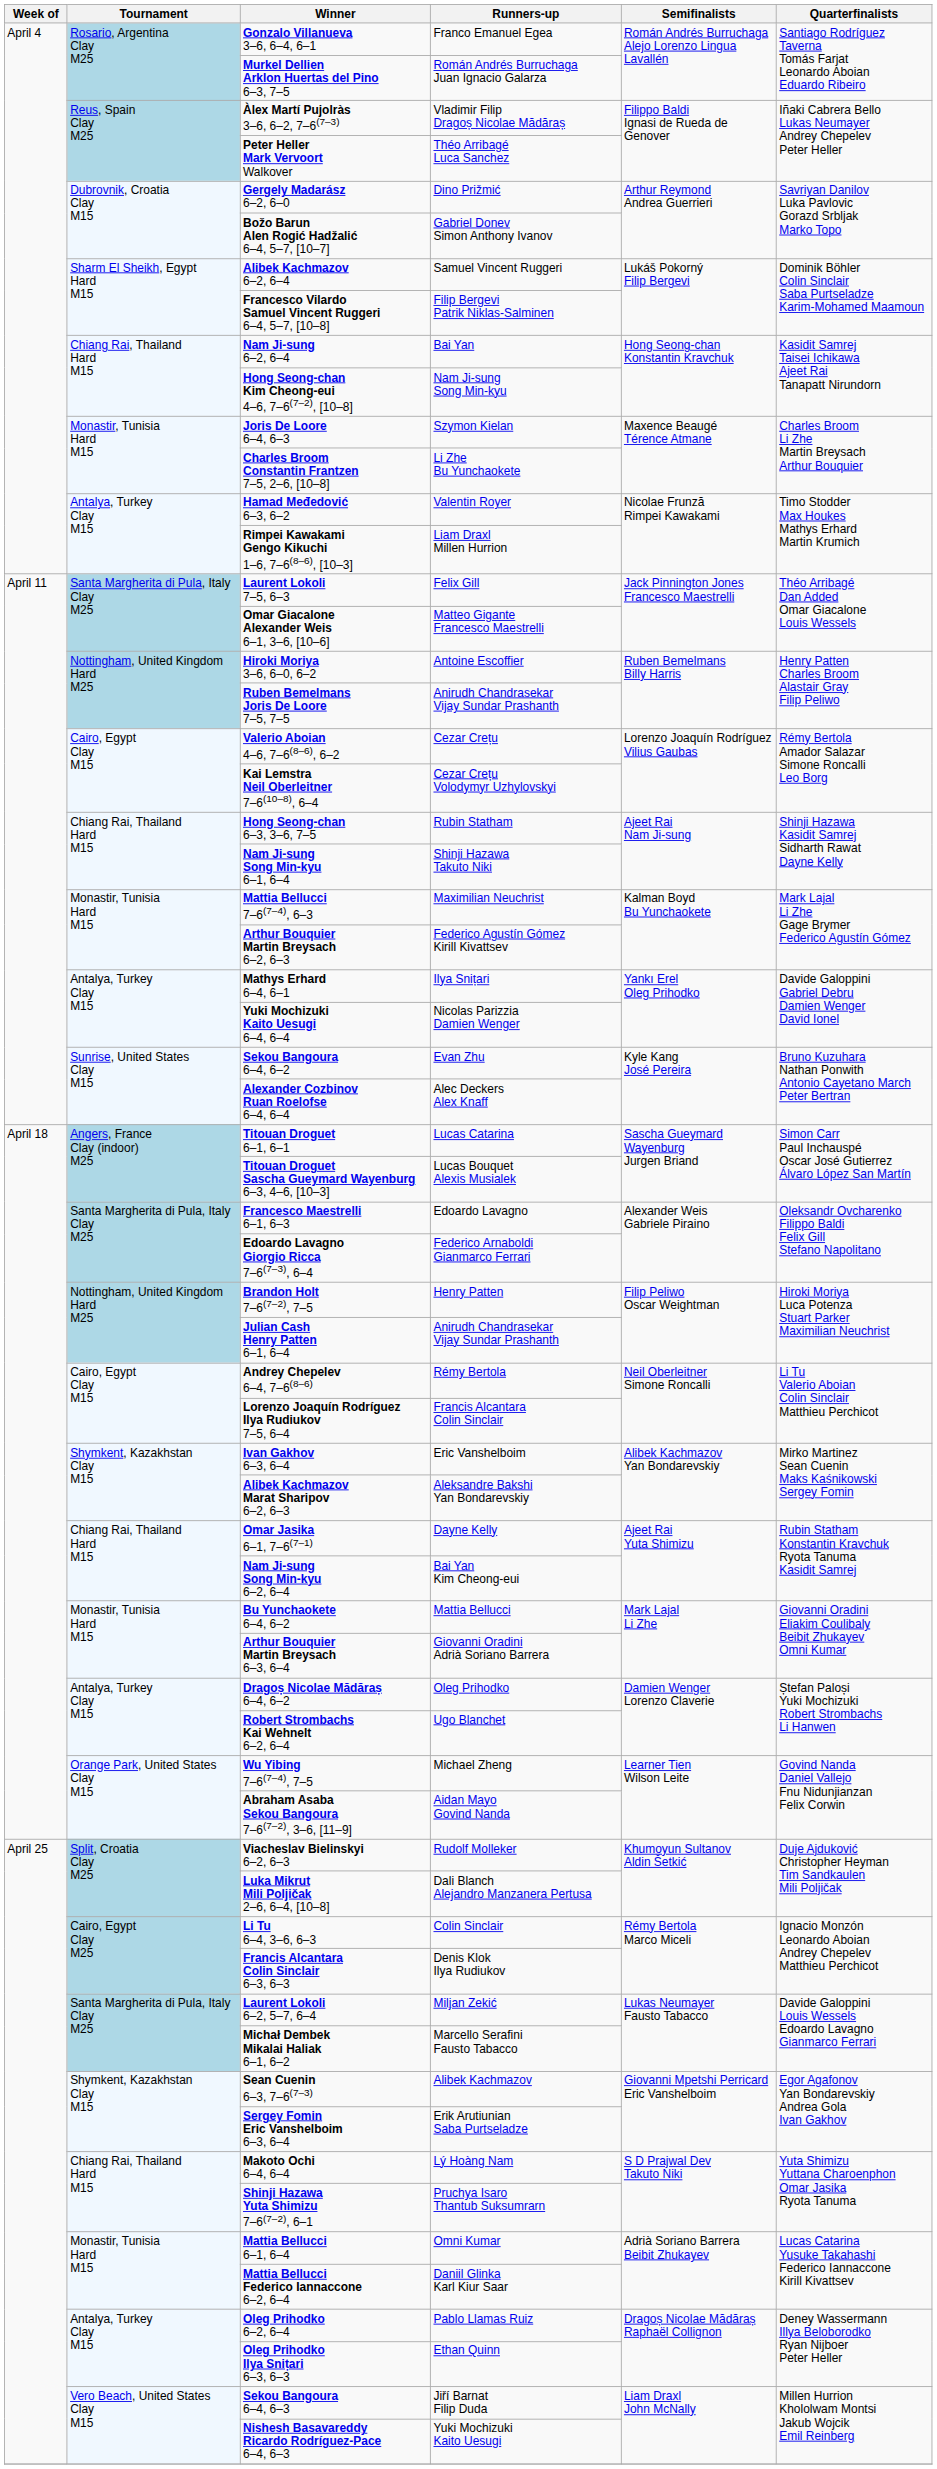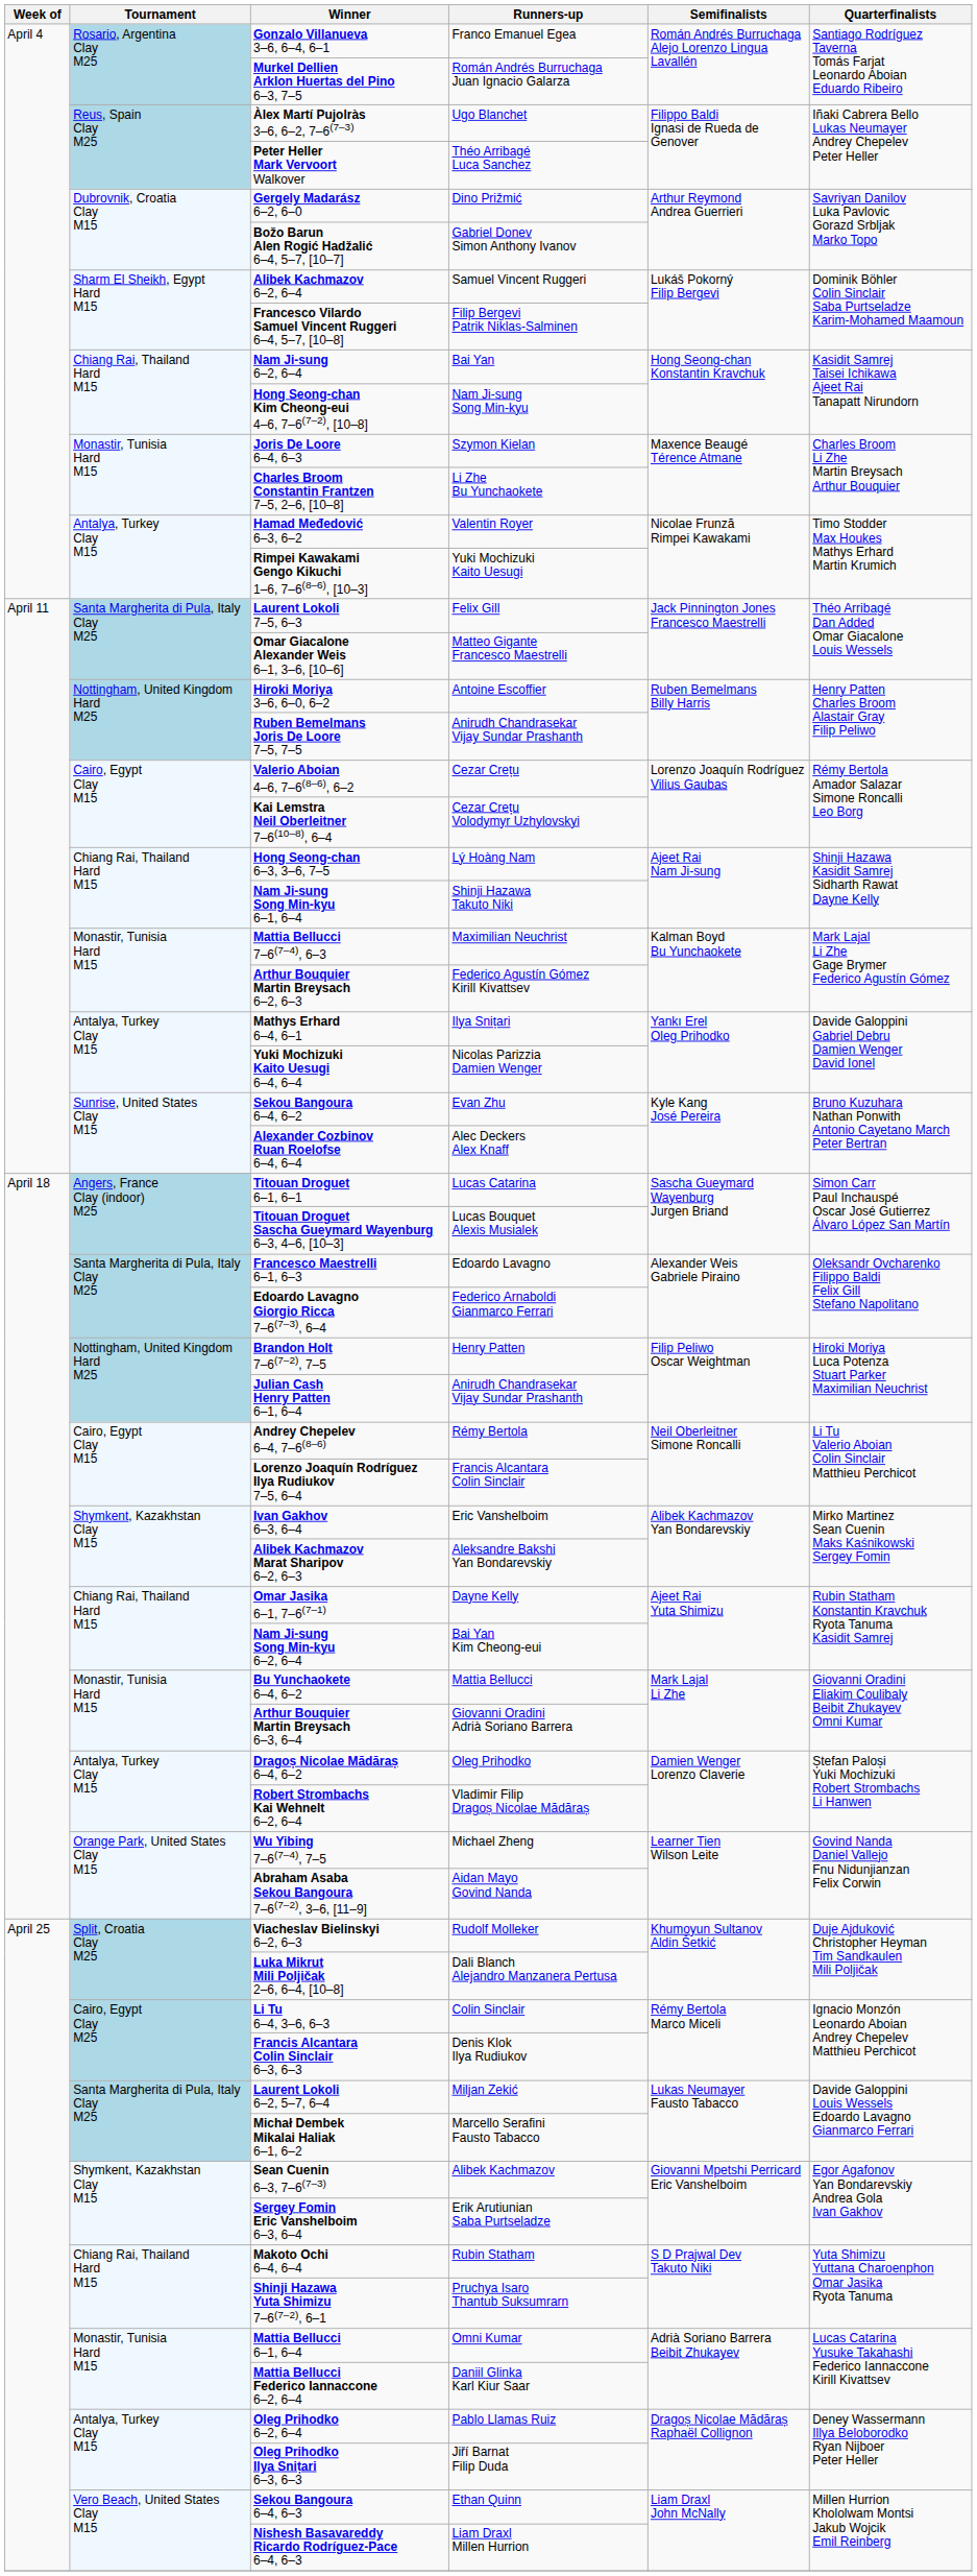Àlex Martí Pujolràs 3–6, 6–2, 7–6(7–3) | Runners-up: Vladimir Filip Dragoș Nicolae Mădăraș -> Ugo Blanchet
Rimpei Kawakami Gengo Kikuchi 1–6, 7–6(8–6), [10–3] | Runners-up: Liam Draxl Millen Hurrion -> Yuki Mochizuki Kaito Uesugi
Hong Seong-chan 6–3, 3–6, 7–5 | Runners-up: Rubin Statham -> Lý Hoàng Nam
Robert Strombachs Kai Wehnelt 6–2, 6–4 | Runners-up: Ugo Blanchet -> Vladimir Filip Dragoș Nicolae Mădăraș
Makoto Ochi 6–4, 6–4 | Runners-up: Lý Hoàng Nam -> Rubin Statham
Oleg Prihodko Ilya Snițari 6–3, 6–3 | Runners-up: Ethan Quinn -> Jiří Barnat Filip Duda
Sekou Bangoura 6–4, 6–3 | Runners-up: Jiří Barnat Filip Duda -> Ethan Quinn
Nishesh Basavareddy Ricardo Rodríguez-Pace 6–4, 6–3 | Runners-up: Yuki Mochizuki Kaito Uesugi -> Liam Draxl Millen Hurrion
